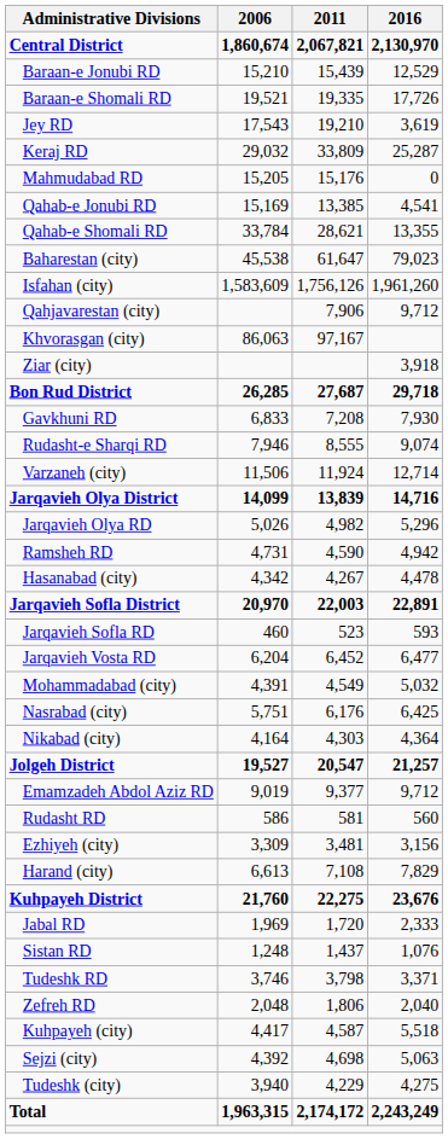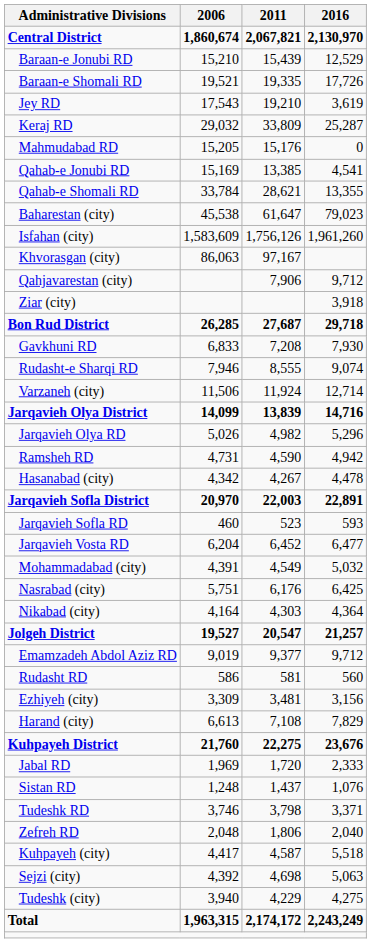rows swapped: Khvorasgan (city) <-> Qahjavarestan (city)
